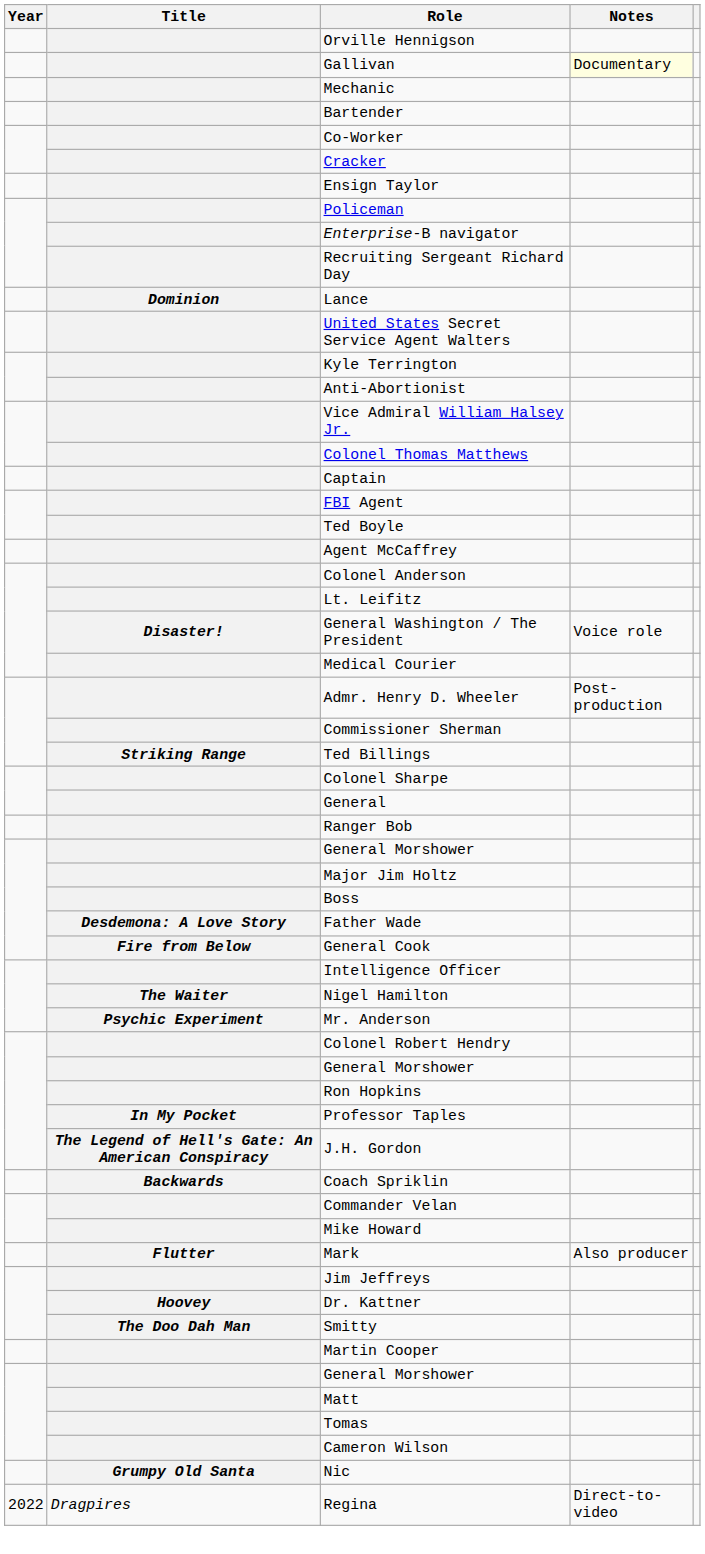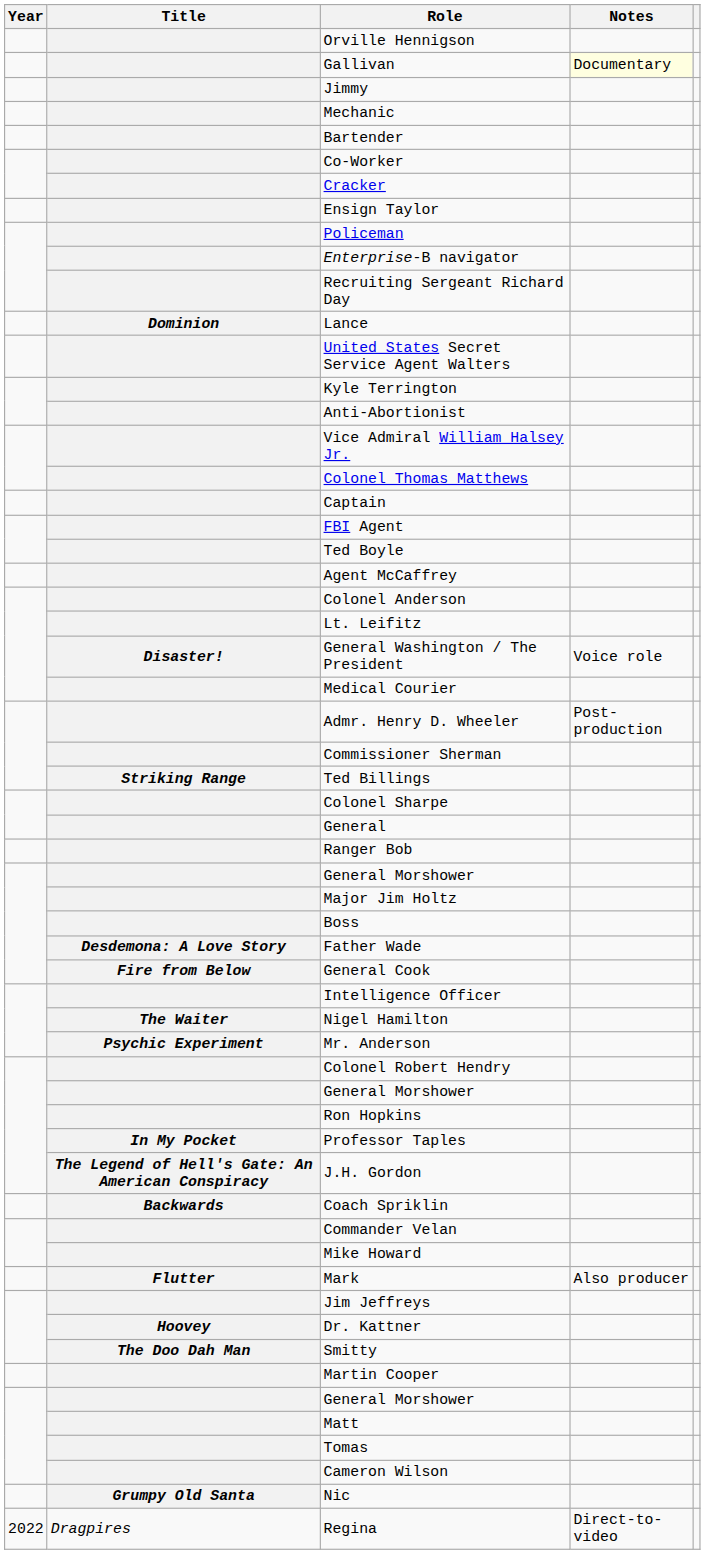+ row: Jimmy
